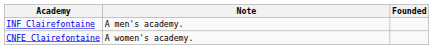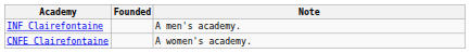columns swapped: Founded <-> Note
